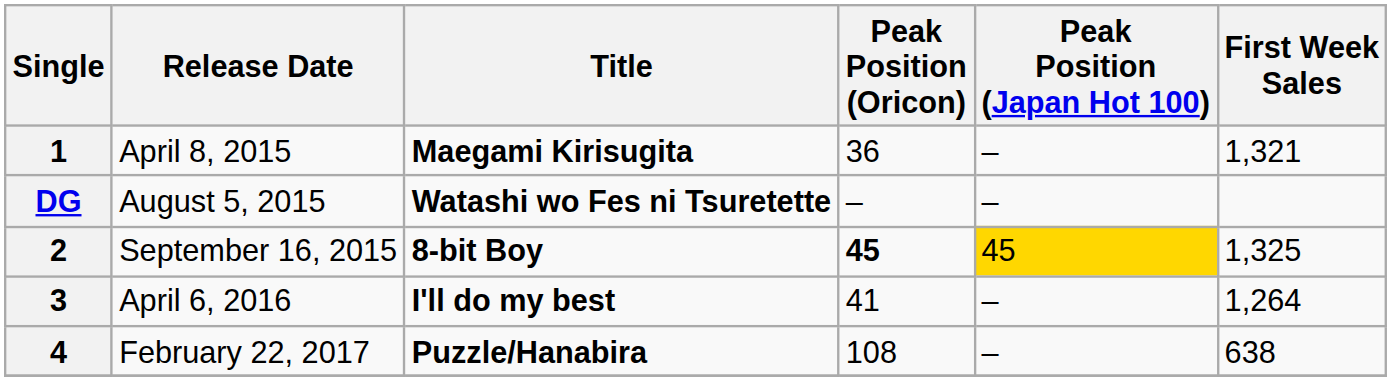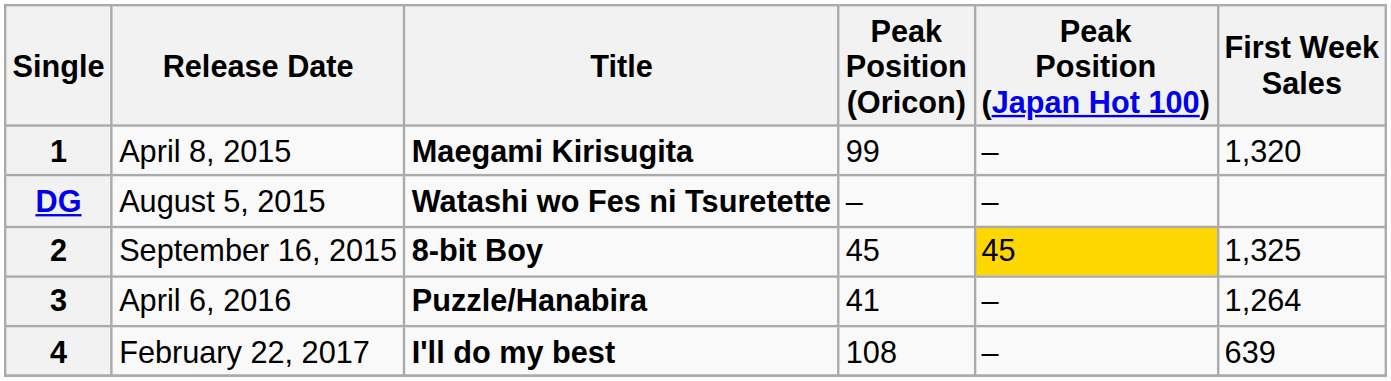1 | Peak Position (Oricon): 36 -> 99
1 | First Week Sales: 1,321 -> 1,320
2 | Peak Position (Oricon): bold -> normal
3 | Title: I'll do my best -> Puzzle/Hanabira
4 | Title: Puzzle/Hanabira -> I'll do my best
4 | First Week Sales: 638 -> 639
